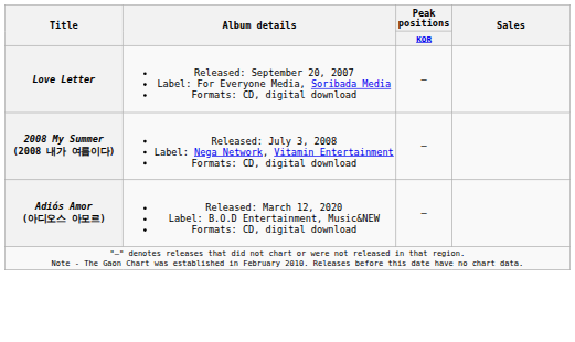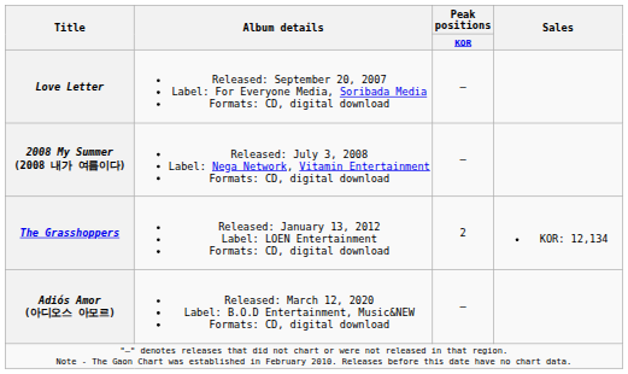+ row: The Grasshoppers | Released: January 13, 2012 Label: LOEN Entertainment Formats: CD, digital download | 2 | KOR: 12,134
